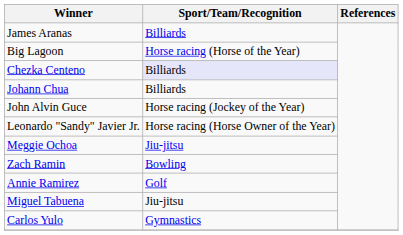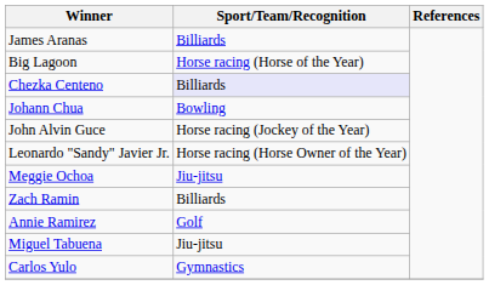Johann Chua | Sport/Team/Recognition: Billiards -> Bowling
Zach Ramin | Sport/Team/Recognition: Bowling -> Billiards
